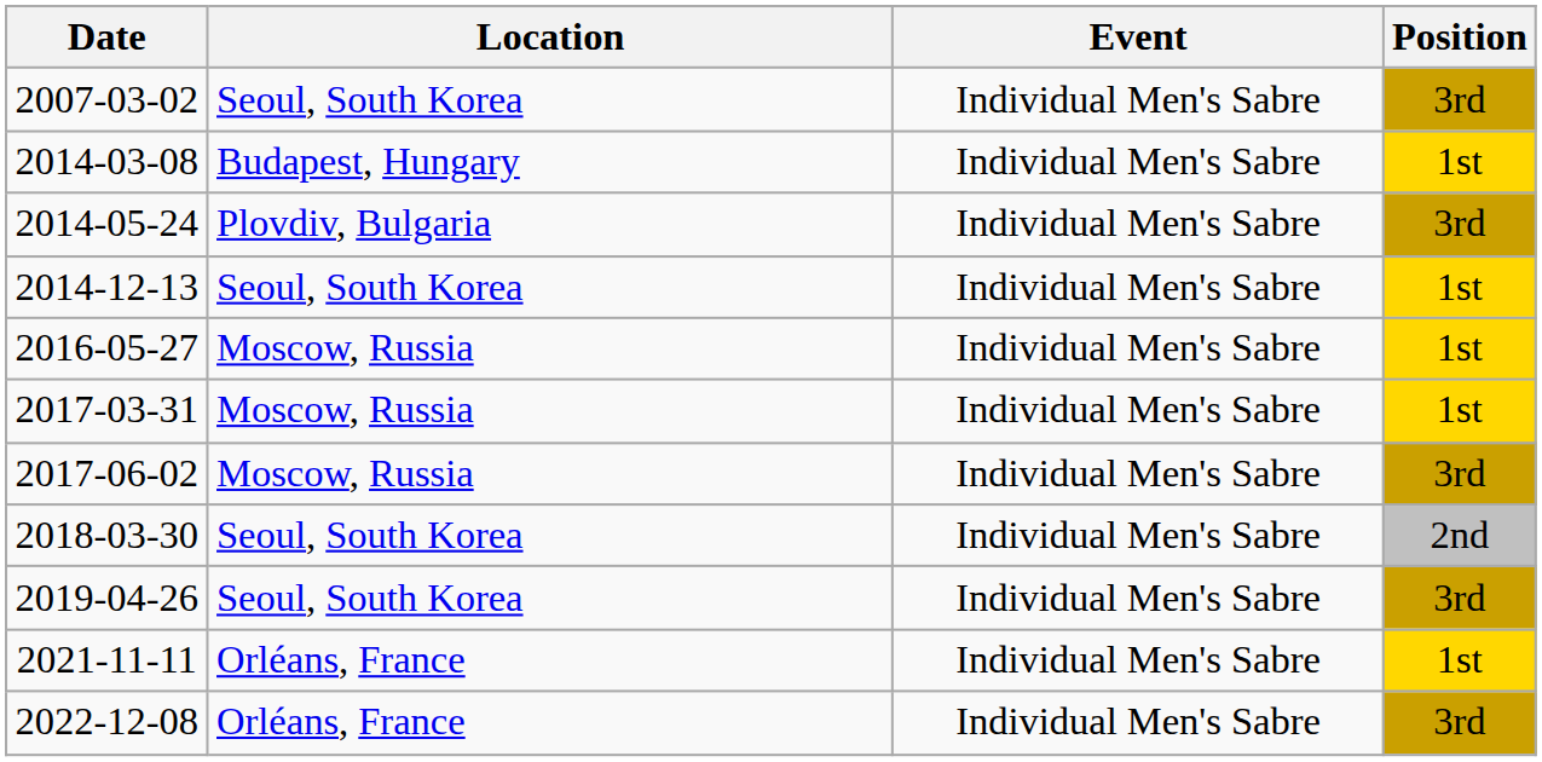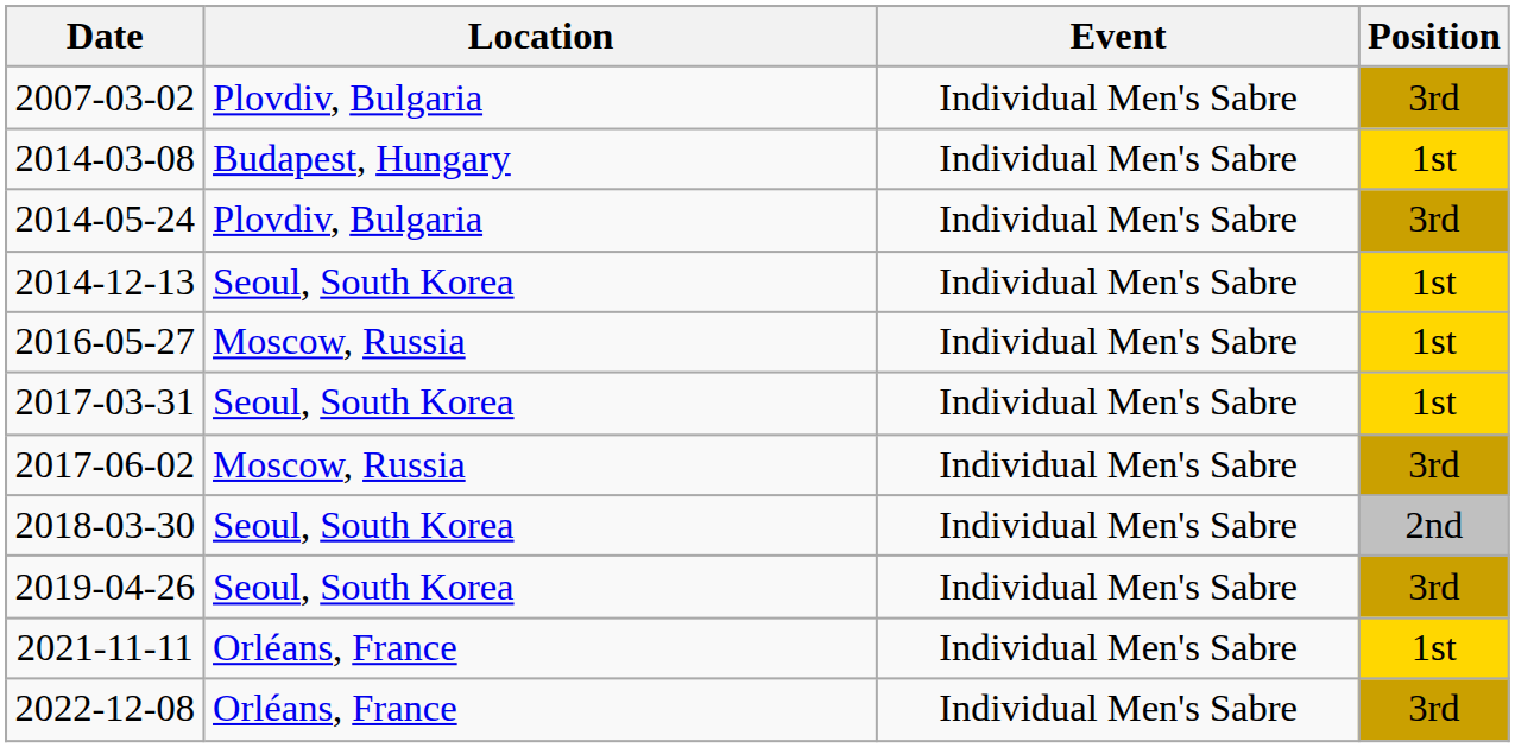2007-03-02 | Location: Seoul, South Korea -> Plovdiv, Bulgaria
2017-03-31 | Location: Moscow, Russia -> Seoul, South Korea
